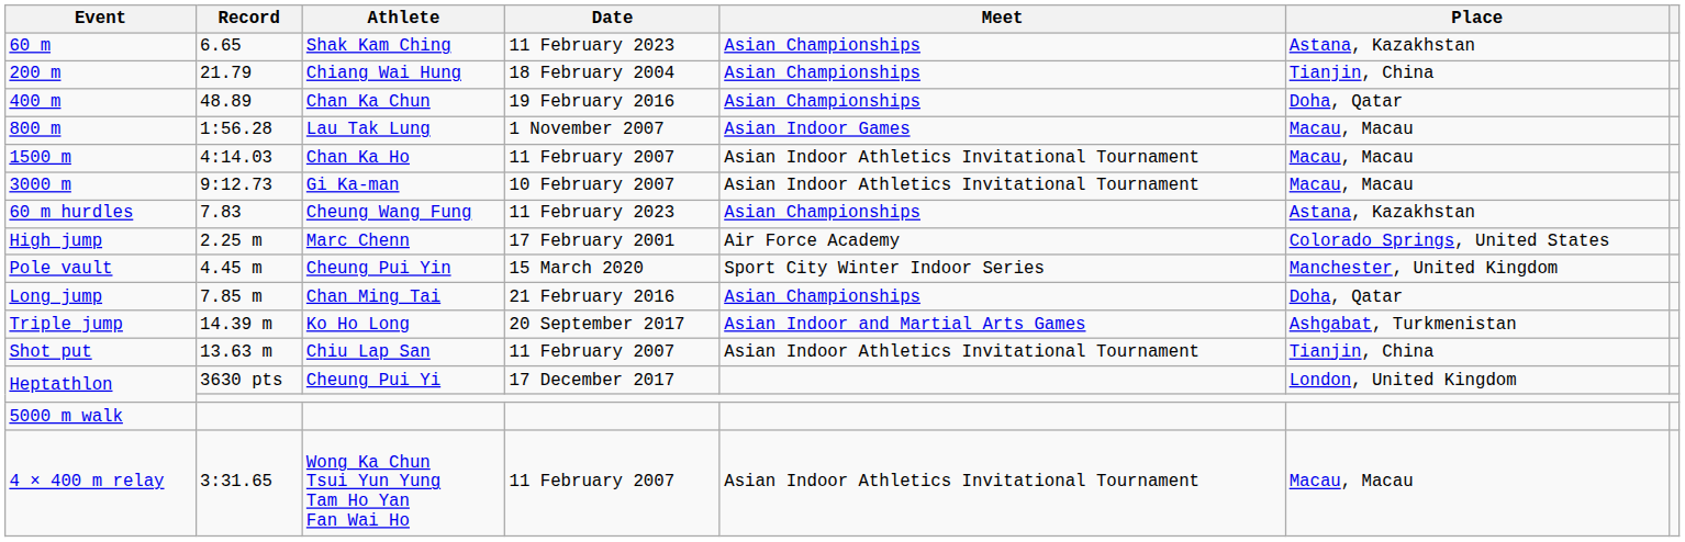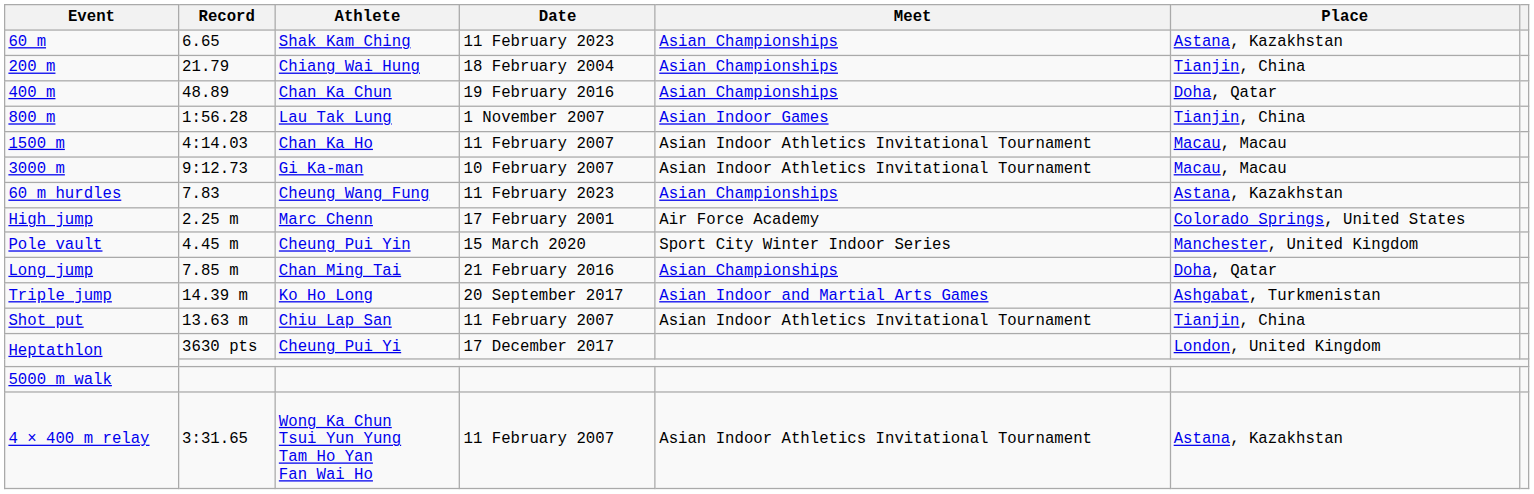800 m | Place: Macau, Macau -> Tianjin, China
4 × 400 m relay | Place: Macau, Macau -> Astana, Kazakhstan
